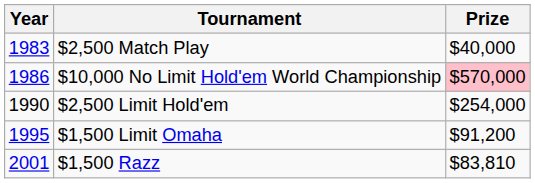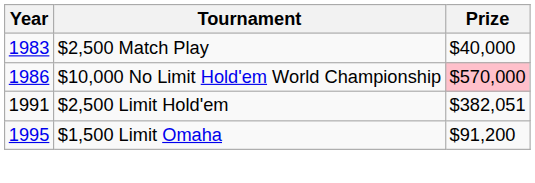$2,500 Limit Hold'em | Year: 1990 -> 1991
$2,500 Limit Hold'em | Prize: $254,000 -> $382,051
- row: 2001 | $1,500 Razz | $83,810
